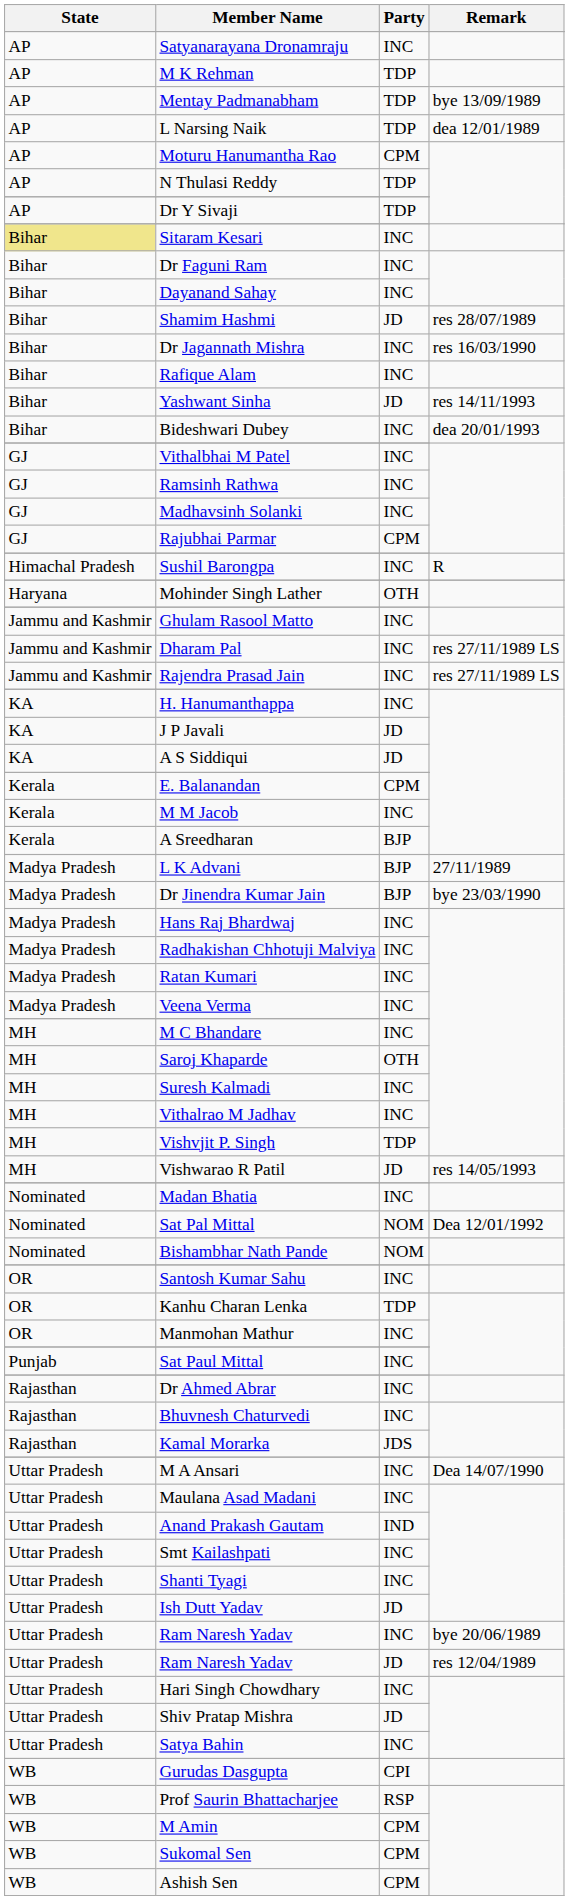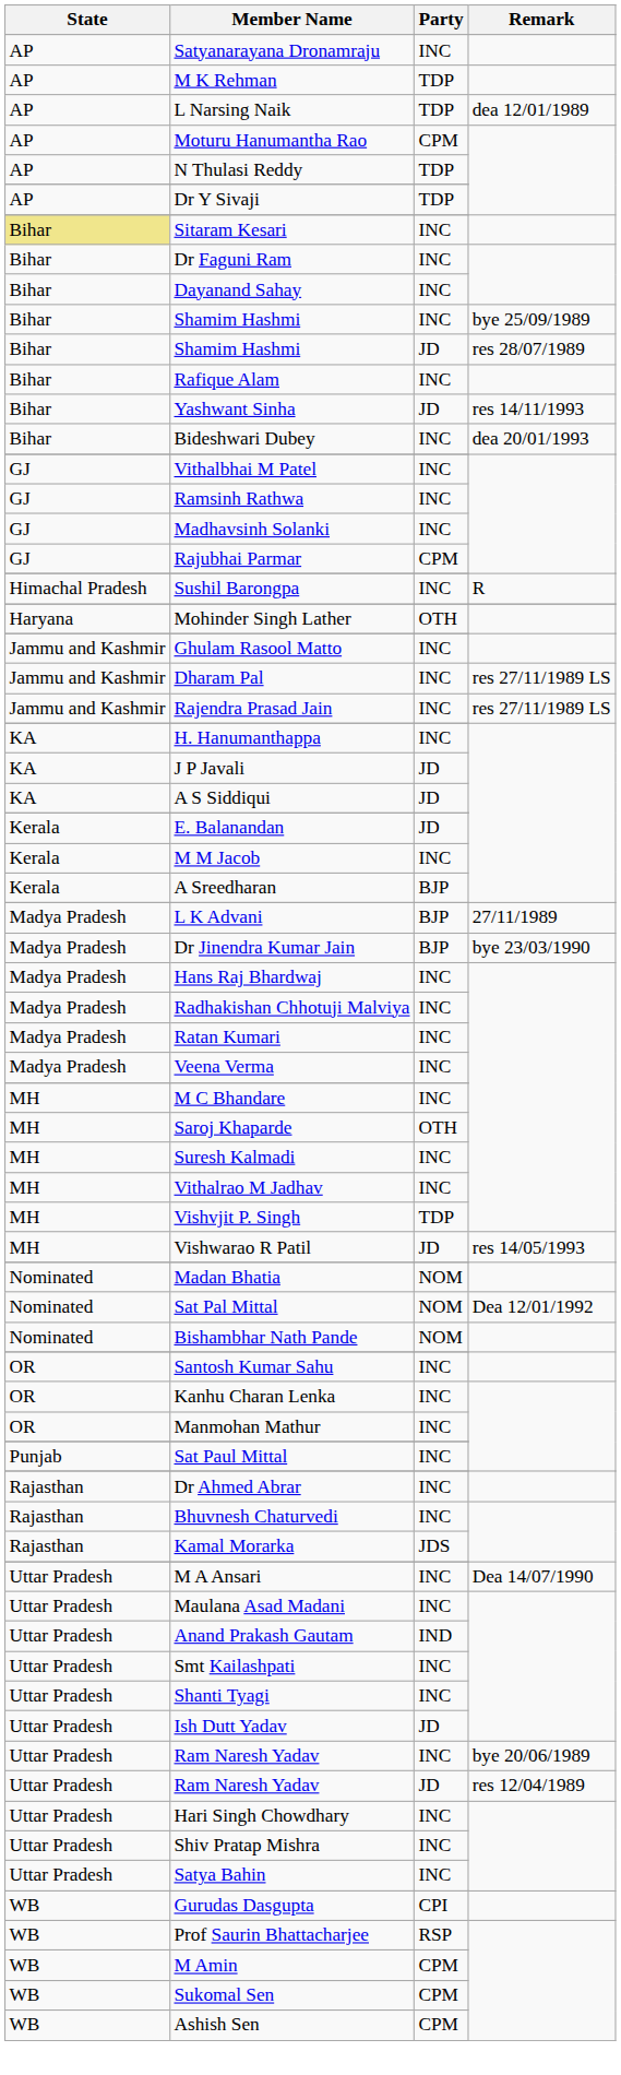- row: AP | Mentay Padmanabham | TDP | bye 13/09/1989
+ row: Bihar | Shamim Hashmi | INC | bye 25/09/1989
- row: Bihar | Dr Jagannath Mishra | INC | res 16/03/1990
E. Balanandan | Party: CPM -> JD
Madan Bhatia | Party: INC -> NOM
Kanhu Charan Lenka | Party: TDP -> INC
Shiv Pratap Mishra | Party: JD -> INC
